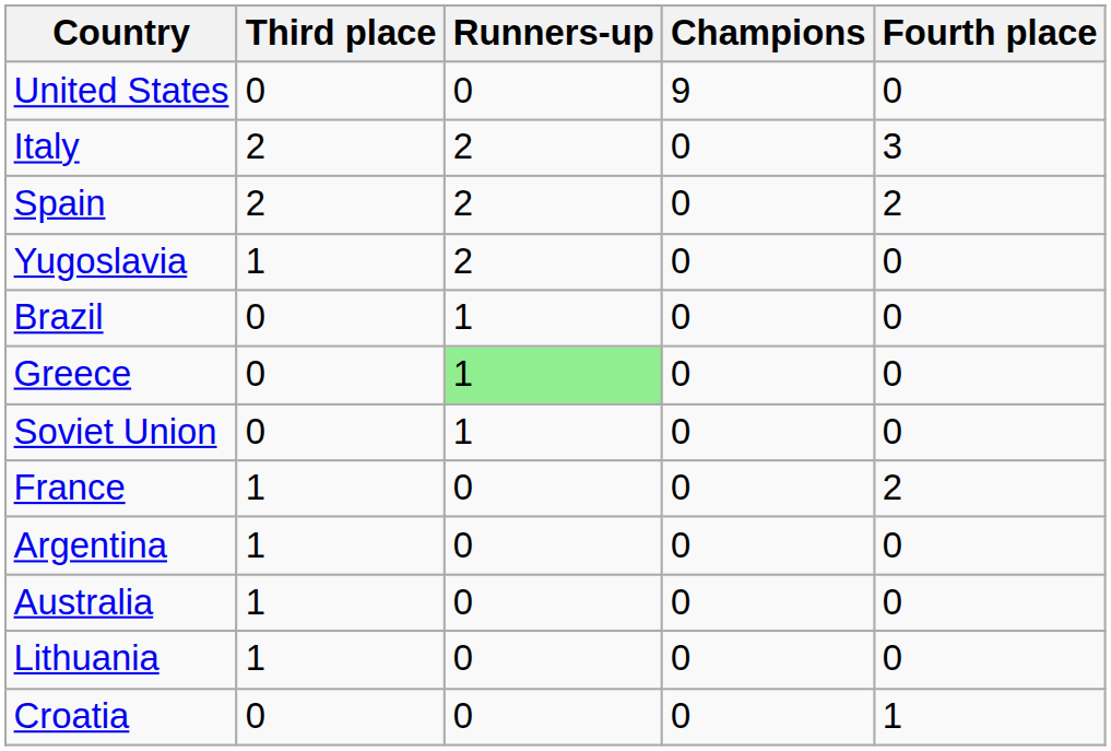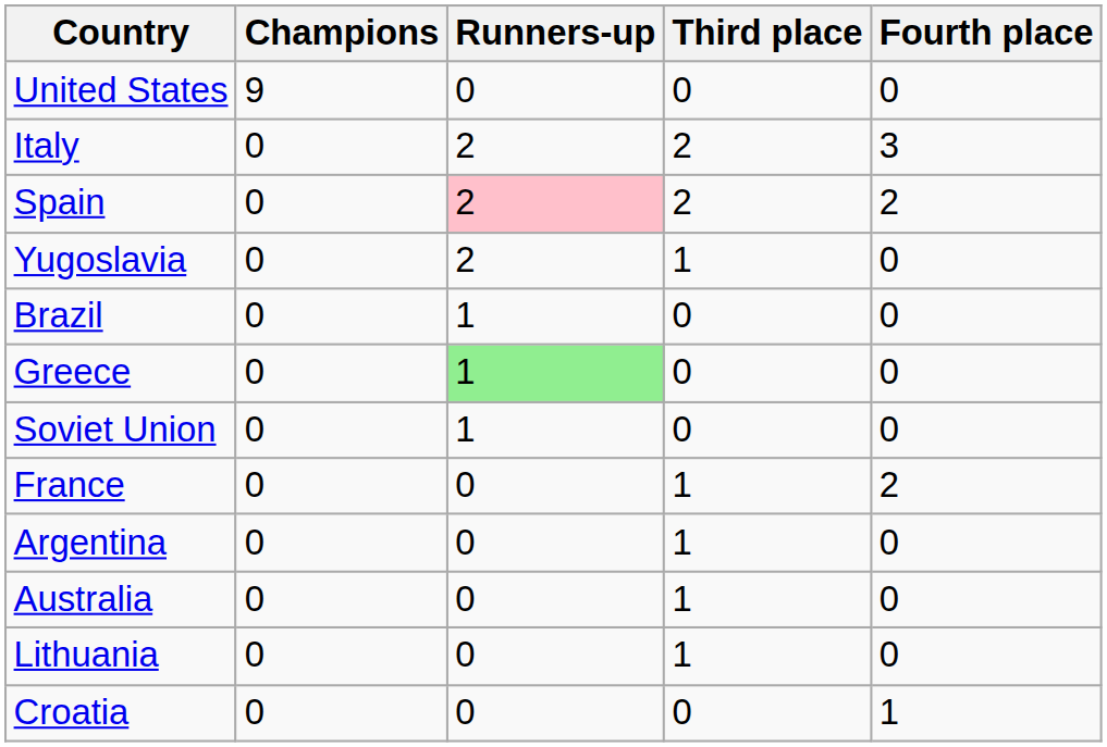columns swapped: Champions <-> Third place
Spain | Runners-up: no background -> pink background
